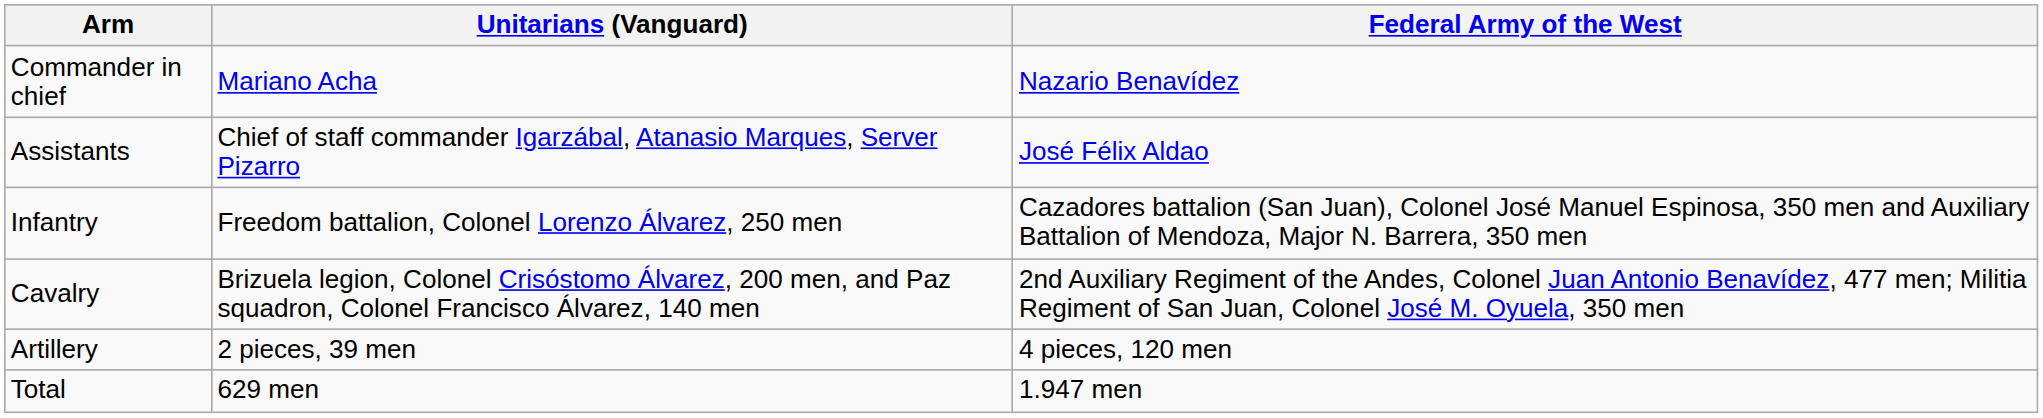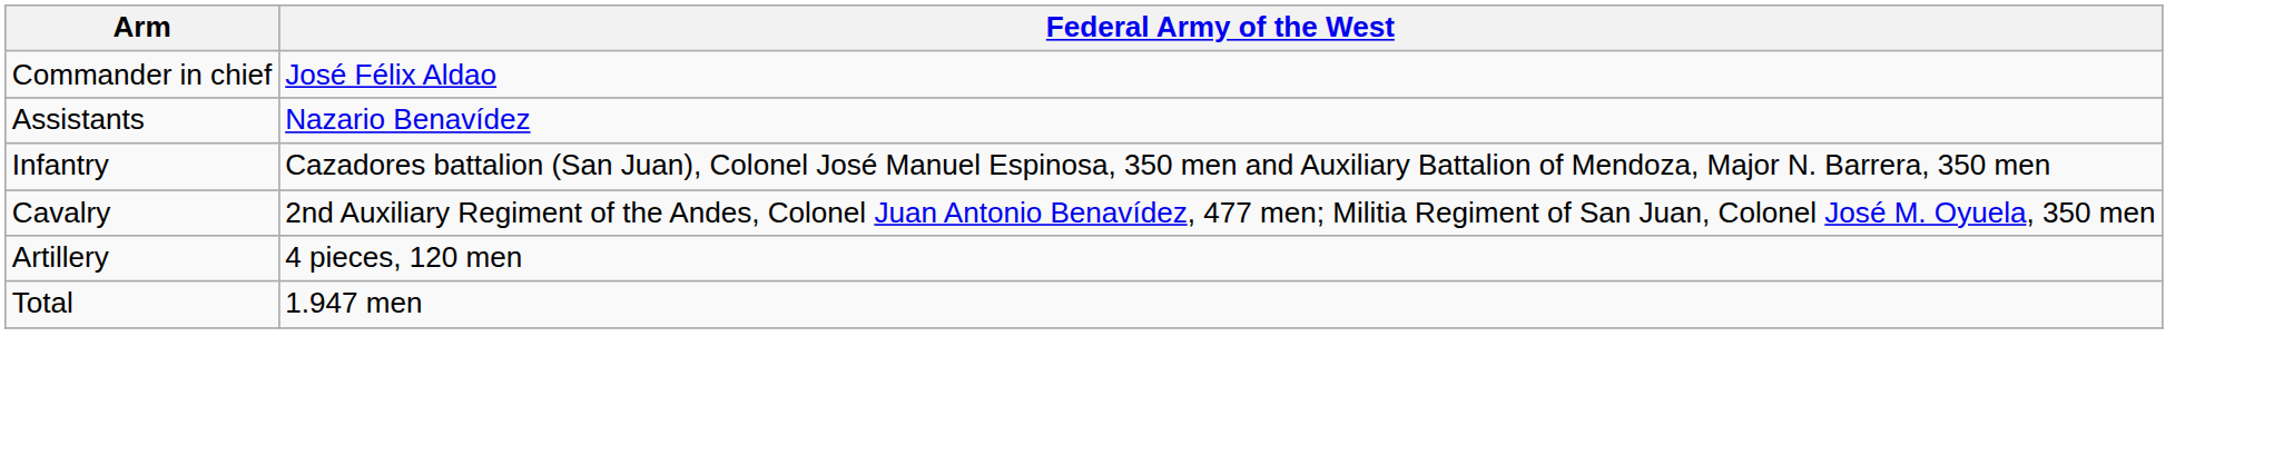- column: Unitarians (Vanguard) | Mariano Acha | Chief of staff commander Igarzábal, Atanasio Marques, Server Pizarro | Freedom battalion, Colonel Lorenzo Álvarez, 250 men | Brizuela legion, Colonel Crisóstomo Álvarez, 200 men, and Paz squadron, Colonel Francisco Álvarez, 140 men | 2 pieces, 39 men | 629 men
Commander in chief | Federal Army of the West: Nazario Benavídez -> José Félix Aldao
Assistants | Federal Army of the West: José Félix Aldao -> Nazario Benavídez
